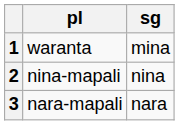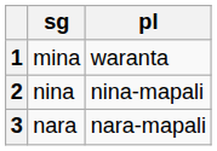columns swapped: sg <-> pl
